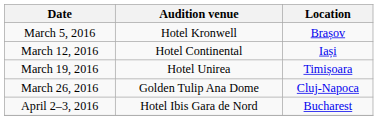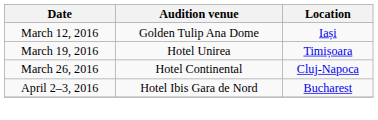- row: March 5, 2016 | Hotel Kronwell | Brașov
March 12, 2016 | Audition venue: Hotel Continental -> Golden Tulip Ana Dome
March 26, 2016 | Audition venue: Golden Tulip Ana Dome -> Hotel Continental
